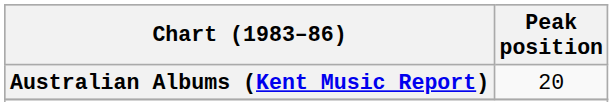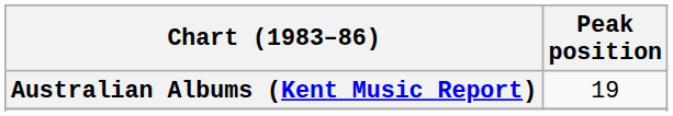Australian Albums (Kent Music Report) | Peak position: 20 -> 19
